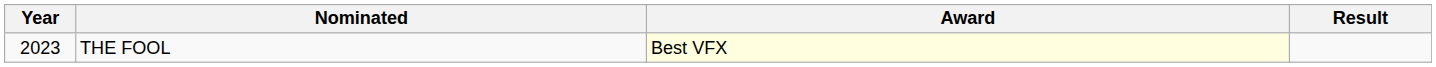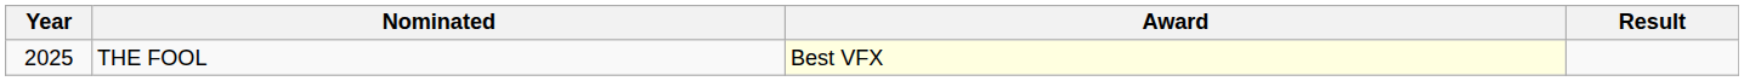THE FOOL | Year: 2023 -> 2025
